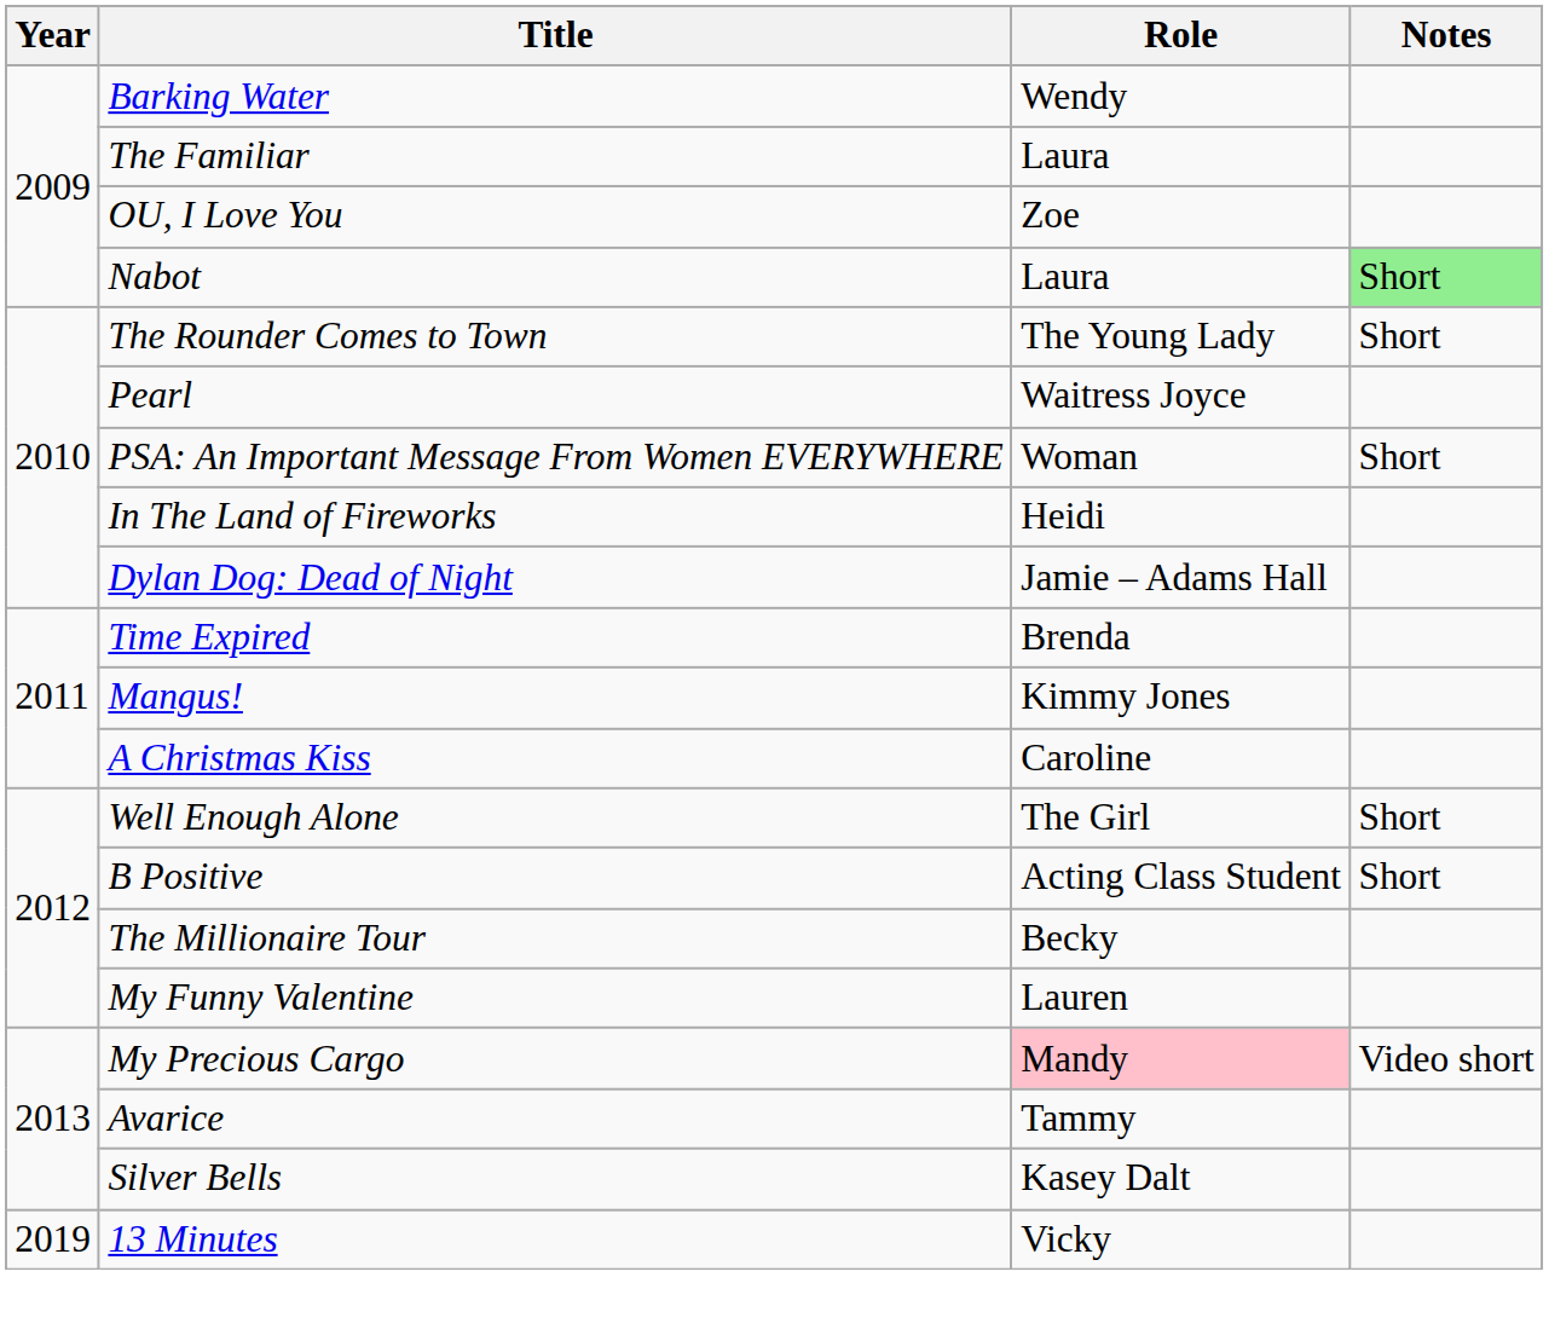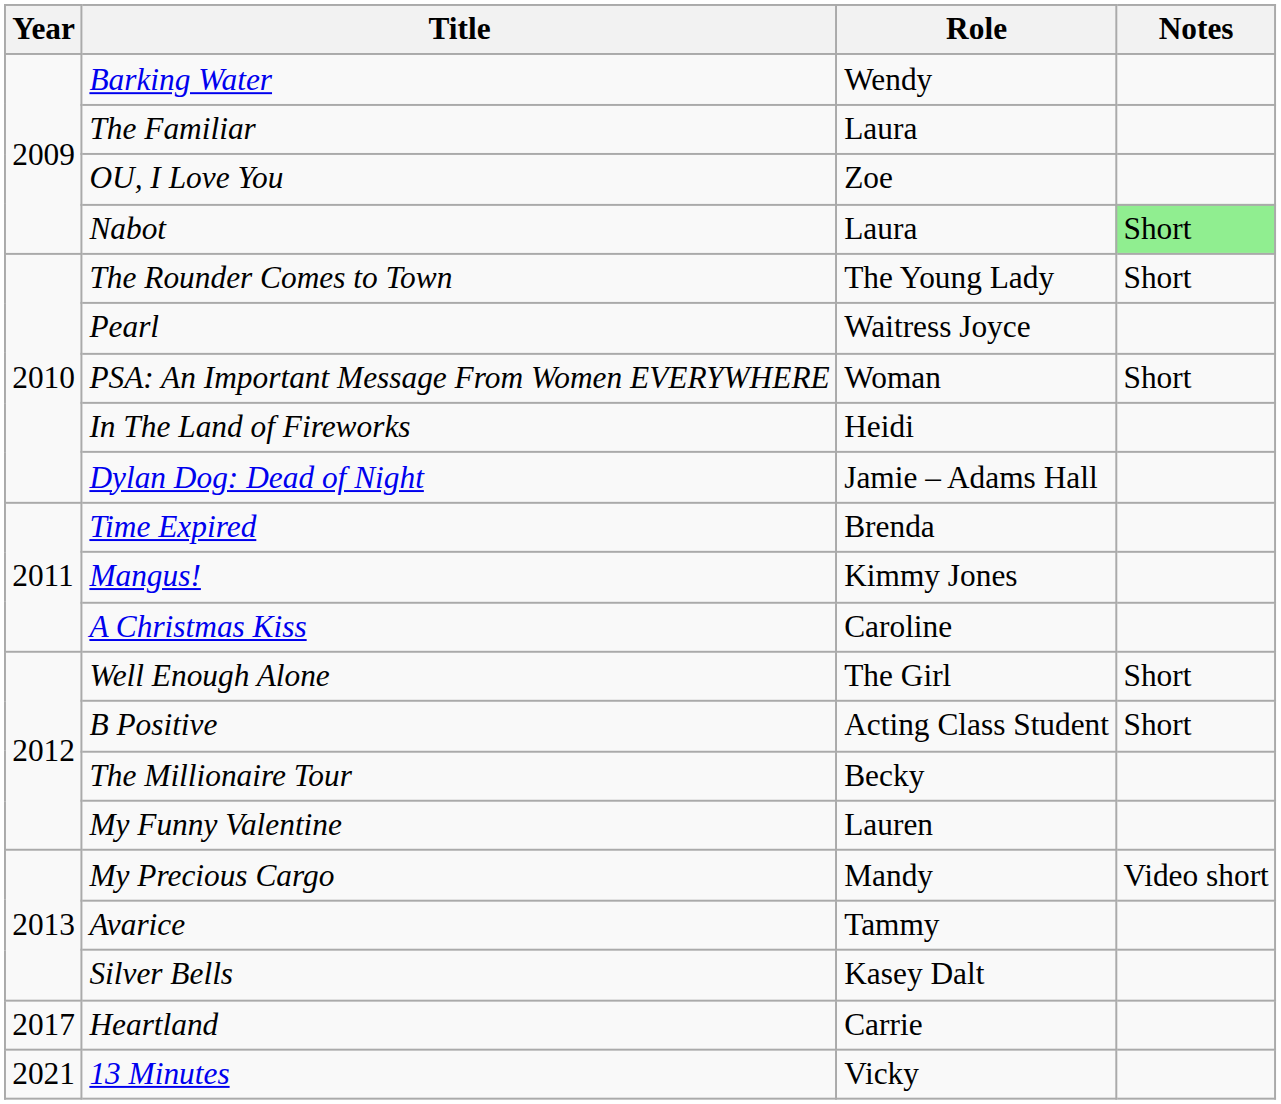My Precious Cargo | Role: pink background -> no background
+ row: 2017 | Heartland | Carrie
13 Minutes | Year: 2019 -> 2021
